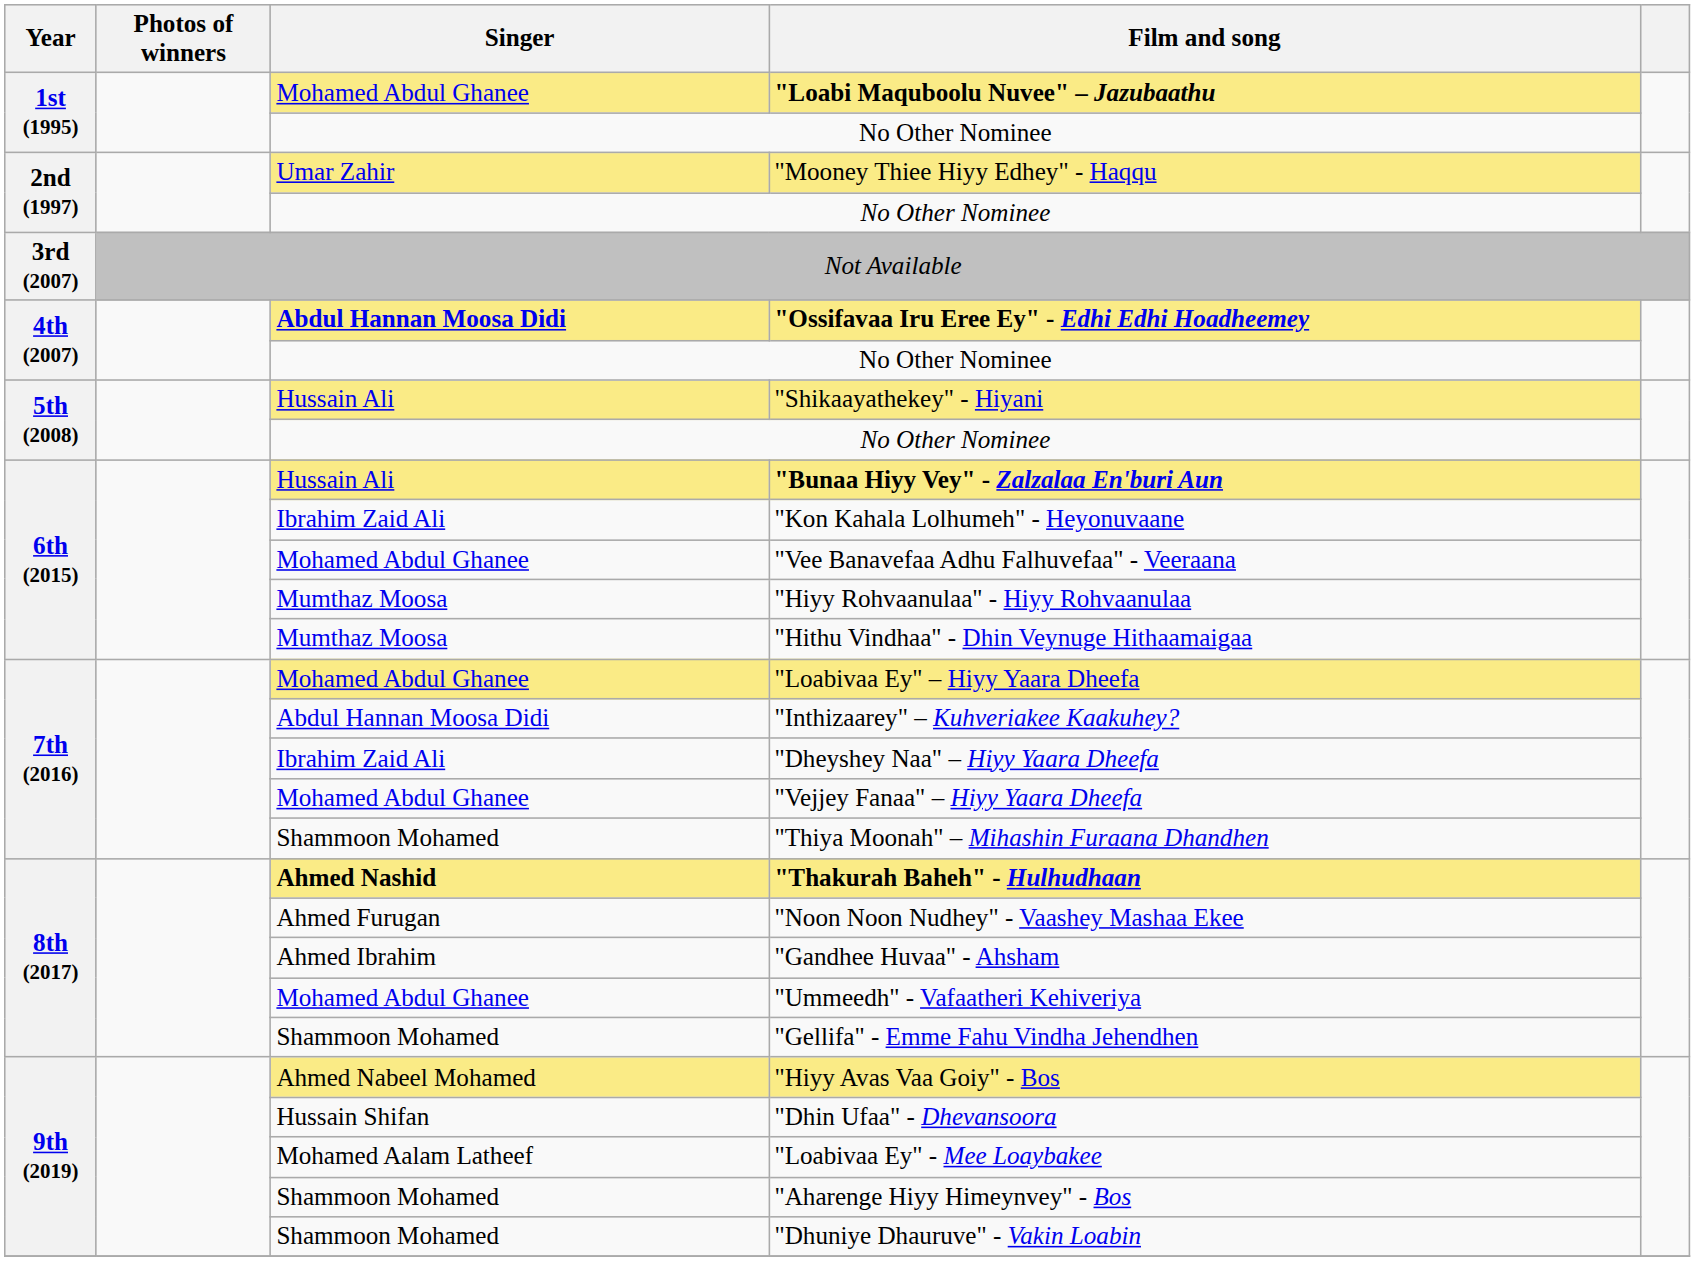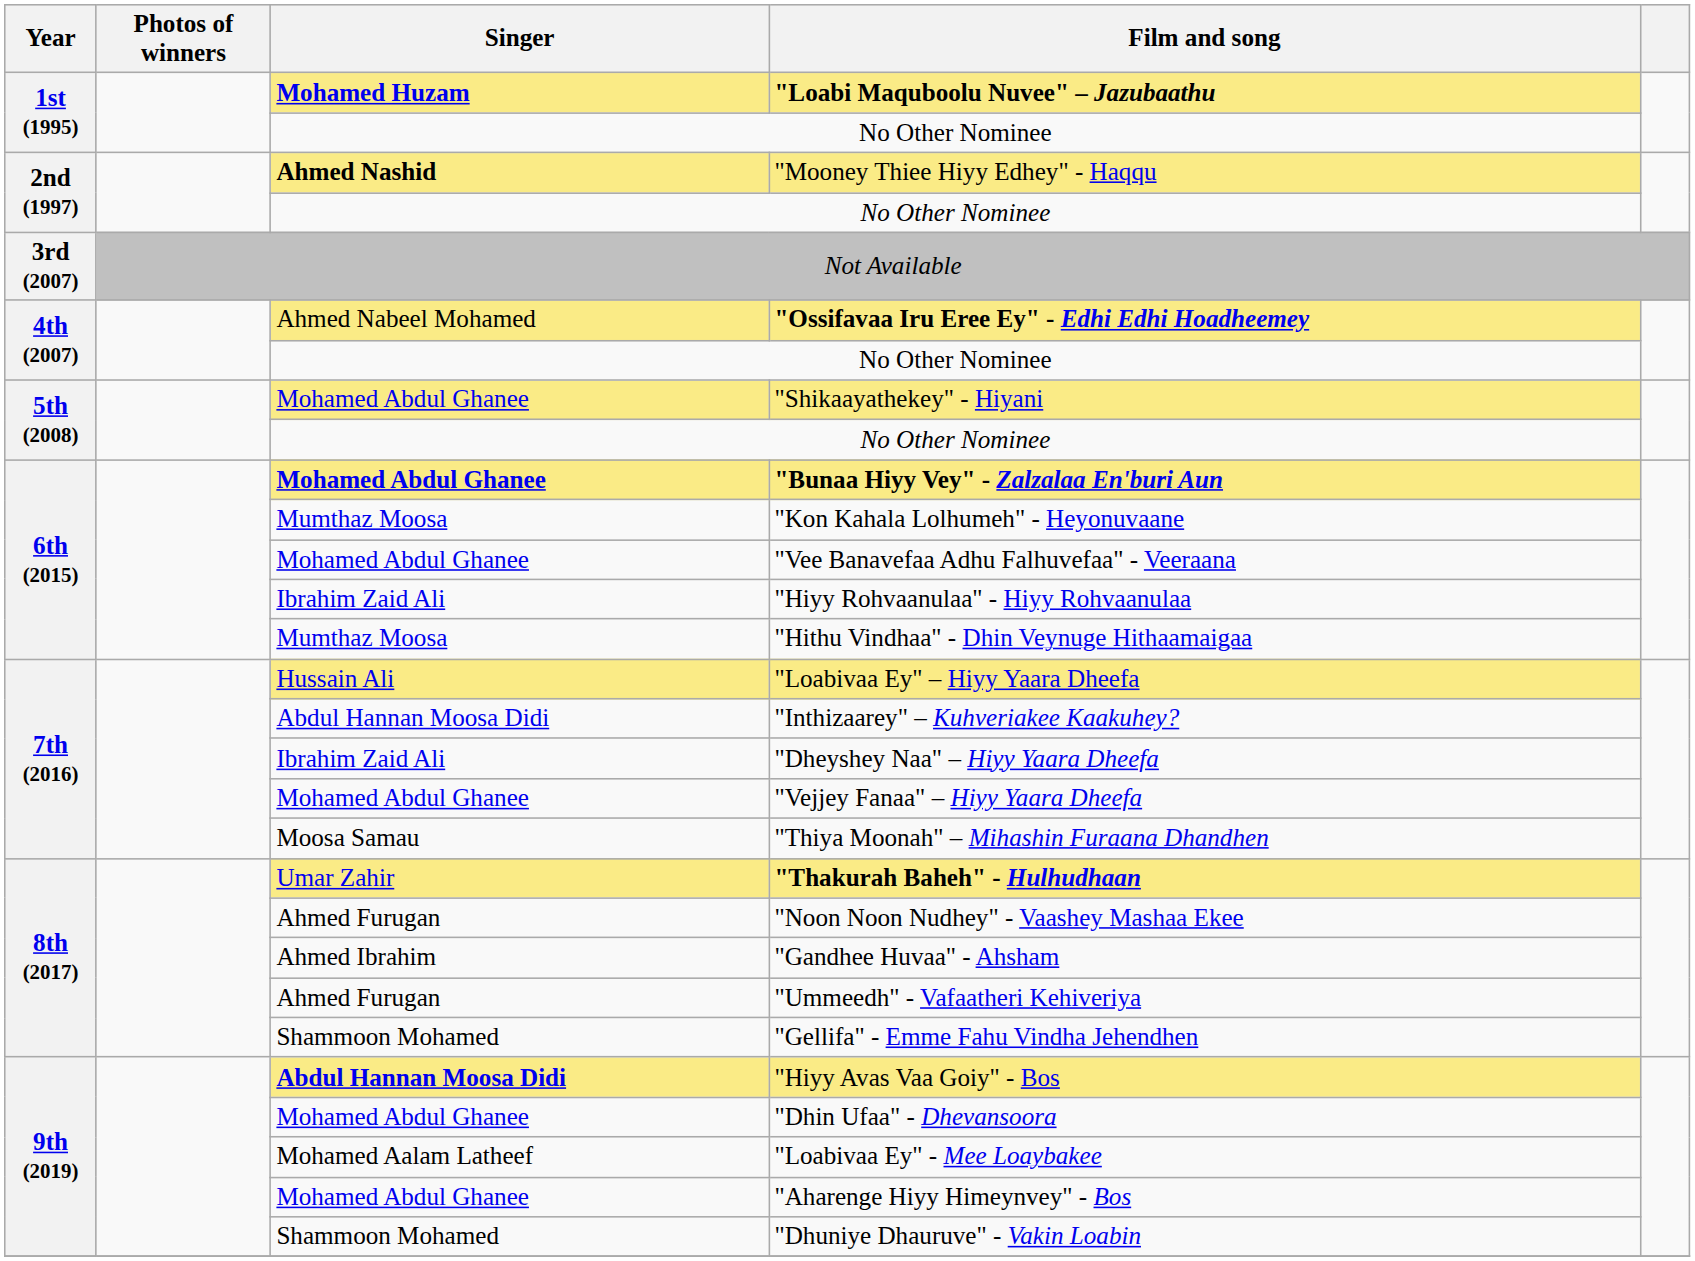"Loabi Maquboolu Nuvee" – Jazubaathu | Singer: Mohamed Abdul Ghanee -> Mohamed Huzam
"Mooney Thiee Hiyy Edhey" - Haqqu | Singer: Umar Zahir -> Ahmed Nashid
"Ossifavaa Iru Eree Ey" - Edhi Edhi Hoadheemey | Singer: Abdul Hannan Moosa Didi -> Ahmed Nabeel Mohamed
"Shikaayathekey" - Hiyani | Singer: Hussain Ali -> Mohamed Abdul Ghanee
"Bunaa Hiyy Vey" - Zalzalaa En'buri Aun | Singer: Hussain Ali -> Mohamed Abdul Ghanee
"Kon Kahala Lolhumeh" - Heyonuvaane | Singer: Ibrahim Zaid Ali -> Mumthaz Moosa
"Hiyy Rohvaanulaa" - Hiyy Rohvaanulaa | Singer: Mumthaz Moosa -> Ibrahim Zaid Ali
"Loabivaa Ey" – Hiyy Yaara Dheefa | Singer: Mohamed Abdul Ghanee -> Hussain Ali
"Thiya Moonah" – Mihashin Furaana Dhandhen | Singer: Shammoon Mohamed -> Moosa Samau
"Thakurah Baheh" - Hulhudhaan | Singer: Ahmed Nashid -> Umar Zahir
"Ummeedh" - Vafaatheri Kehiveriya | Singer: Mohamed Abdul Ghanee -> Ahmed Furugan
"Hiyy Avas Vaa Goiy" - Bos | Singer: Ahmed Nabeel Mohamed -> Abdul Hannan Moosa Didi
"Dhin Ufaa" - Dhevansoora | Singer: Hussain Shifan -> Mohamed Abdul Ghanee
"Aharenge Hiyy Himeynvey" - Bos | Singer: Shammoon Mohamed -> Mohamed Abdul Ghanee
